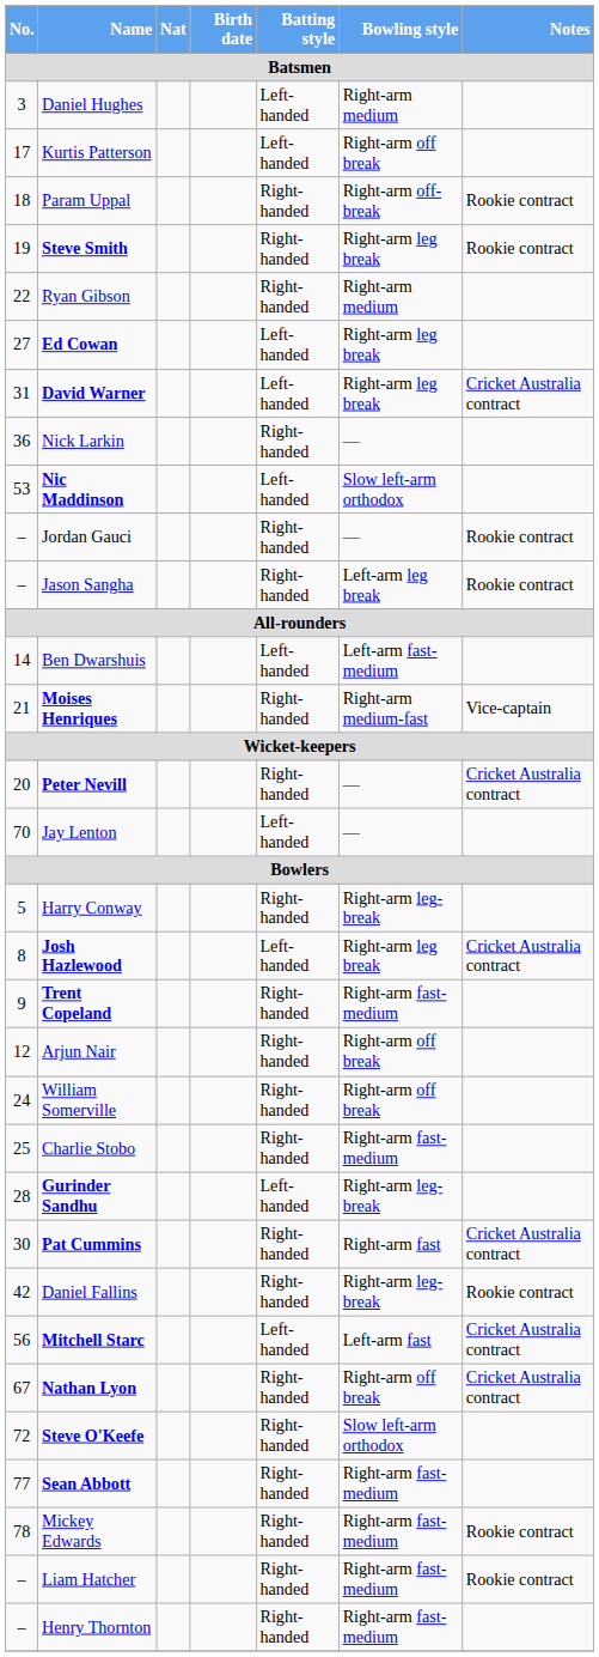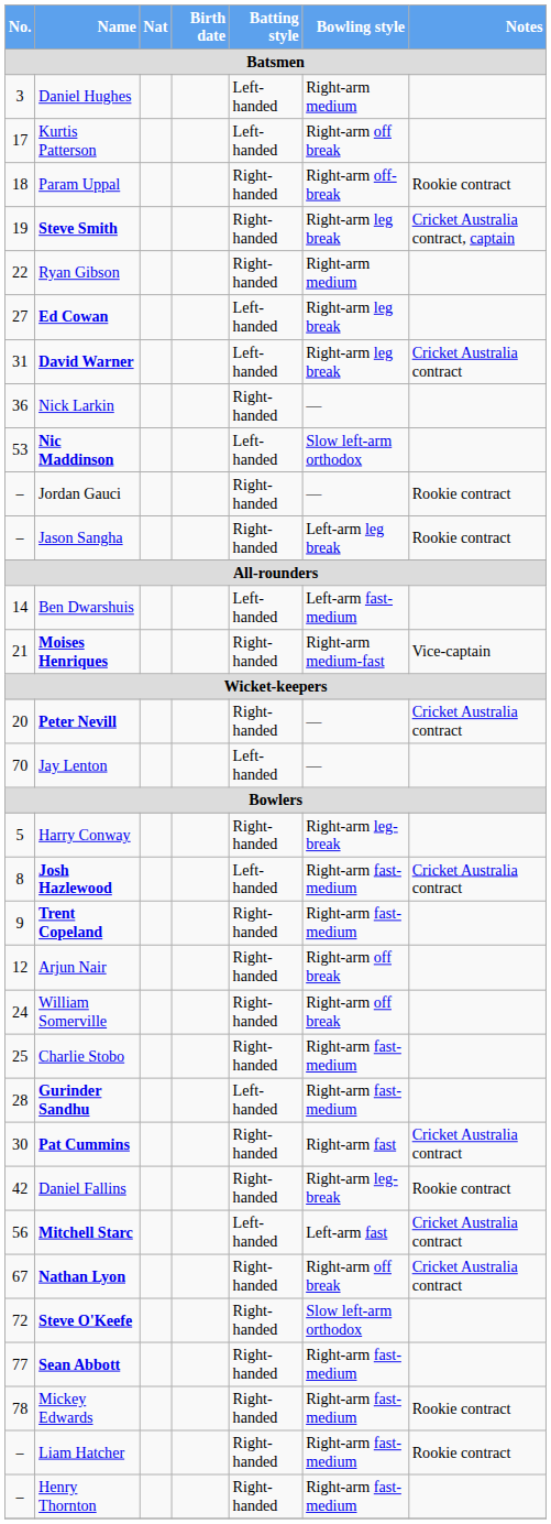Steve Smith | Notes: Rookie contract -> Cricket Australia contract, captain
Josh Hazlewood | Bowling style: Right-arm leg break -> Right-arm fast-medium
Gurinder Sandhu | Bowling style: Right-arm leg-break -> Right-arm fast-medium
